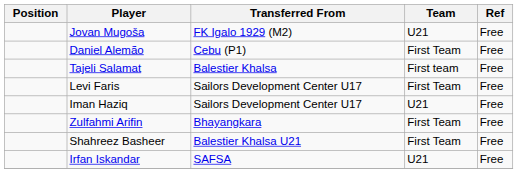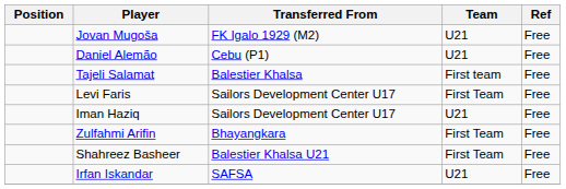Daniel Alemão | Team: First Team -> U21
